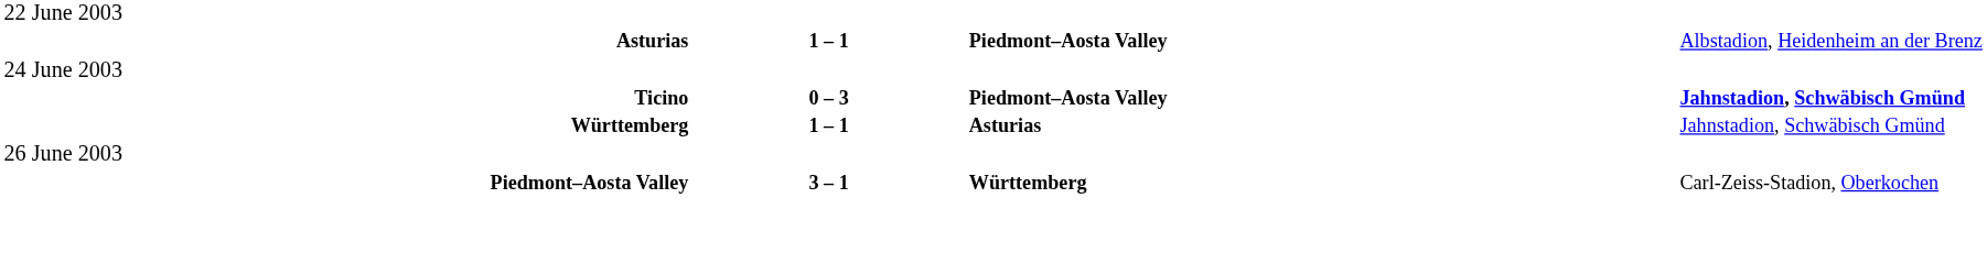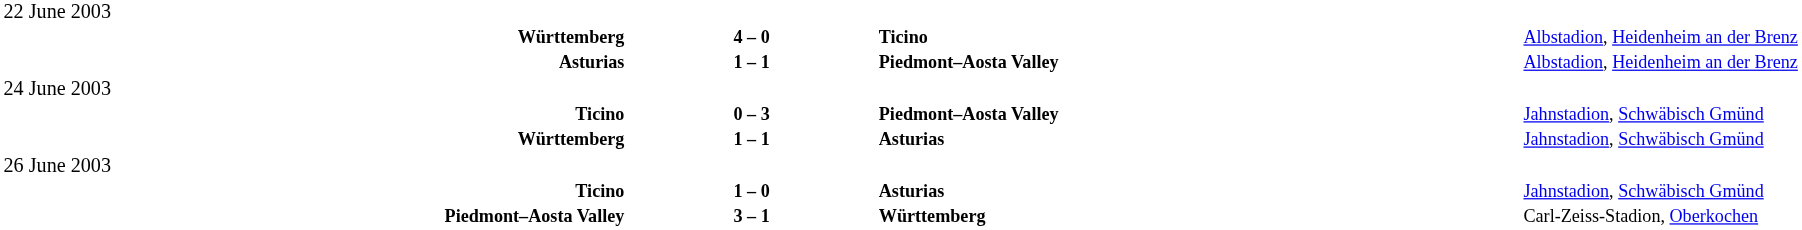+ row: Württemberg | 4 – 0 | Ticino | Albstadion, Heidenheim an der Brenz
Ticino / 0 – 3 | column 4: bold -> normal
+ row: Ticino | 1 – 0 | Asturias | Jahnstadion, Schwäbisch Gmünd
